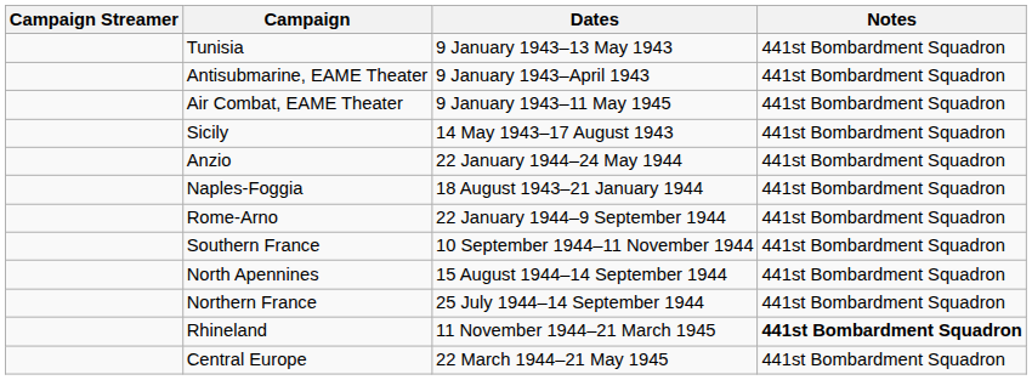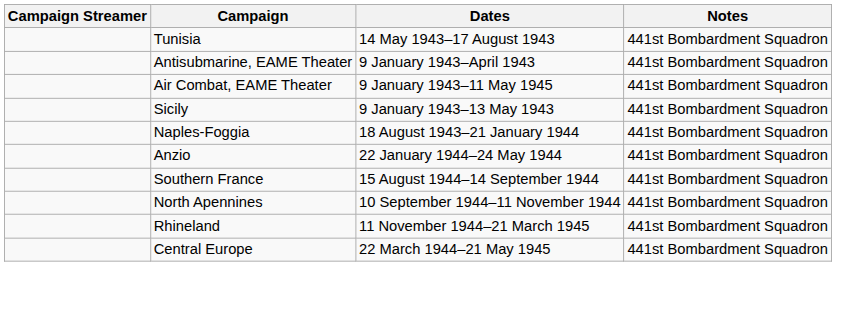Tunisia | Dates: 9 January 1943–13 May 1943 -> 14 May 1943–17 August 1943
Sicily | Dates: 14 May 1943–17 August 1943 -> 9 January 1943–13 May 1943
rows swapped: Naples-Foggia <-> Anzio
- row: Rome-Arno | 22 January 1944–9 September 1944 | 441st Bombardment Squadron
Southern France | Dates: 10 September 1944–11 November 1944 -> 15 August 1944–14 September 1944
North Apennines | Dates: 15 August 1944–14 September 1944 -> 10 September 1944–11 November 1944
- row: Northern France | 25 July 1944–14 September 1944 | 441st Bombardment Squadron
Rhineland | Notes: bold -> normal
